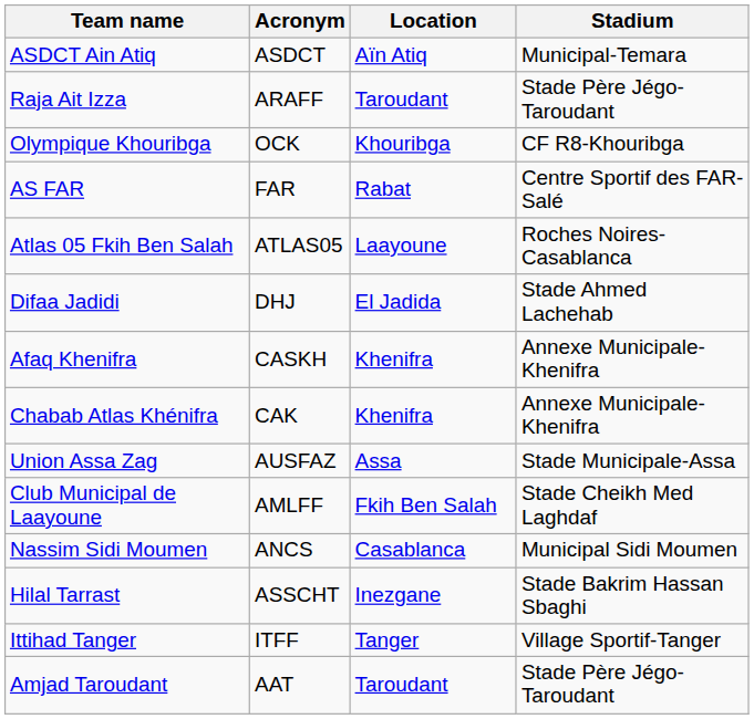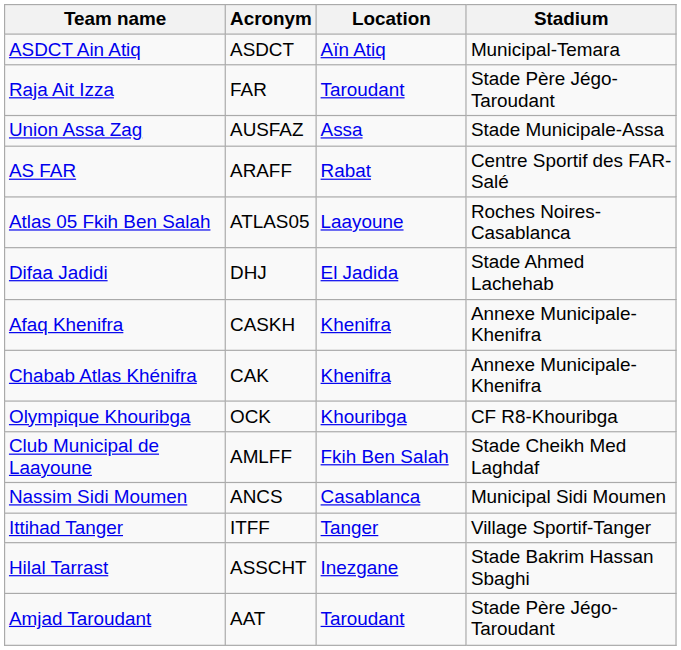Raja Ait Izza | Acronym: ARAFF -> FAR
rows swapped: Union Assa Zag <-> Olympique Khouribga
AS FAR | Acronym: FAR -> ARAFF
rows swapped: Ittihad Tanger <-> Hilal Tarrast
